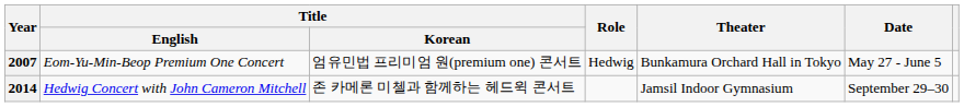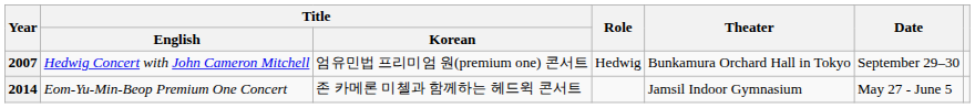2007 | Title / English: Eom-Yu-Min-Beop Premium One Concert -> Hedwig Concert with John Cameron Mitchell
2007 | Date: May 27 - June 5 -> September 29–30
2014 | Title / English: Hedwig Concert with John Cameron Mitchell -> Eom-Yu-Min-Beop Premium One Concert
2014 | Date: September 29–30 -> May 27 - June 5
